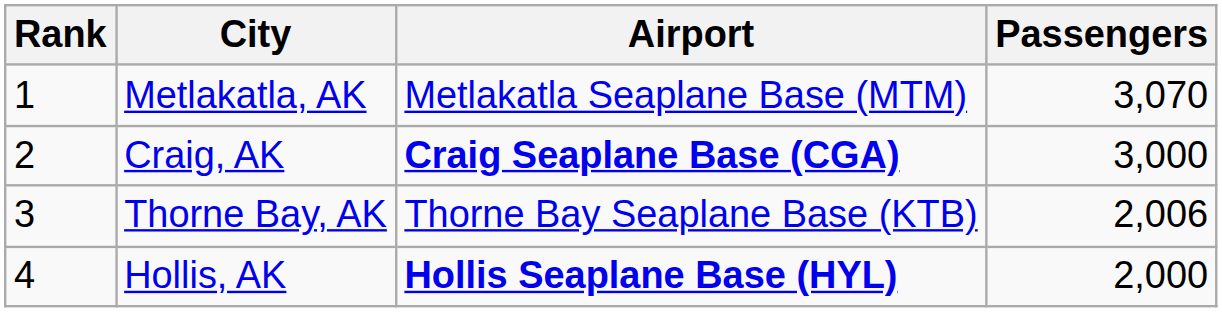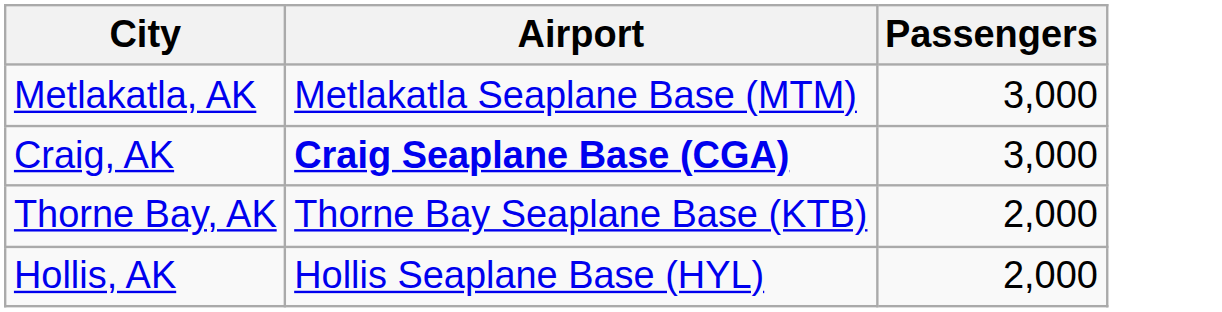- column: Rank | 1 | 2 | 3 | 4
Metlakatla, AK | Passengers: 3,070 -> 3,000
Thorne Bay, AK | Passengers: 2,006 -> 2,000
Hollis, AK | Airport: bold -> normal
